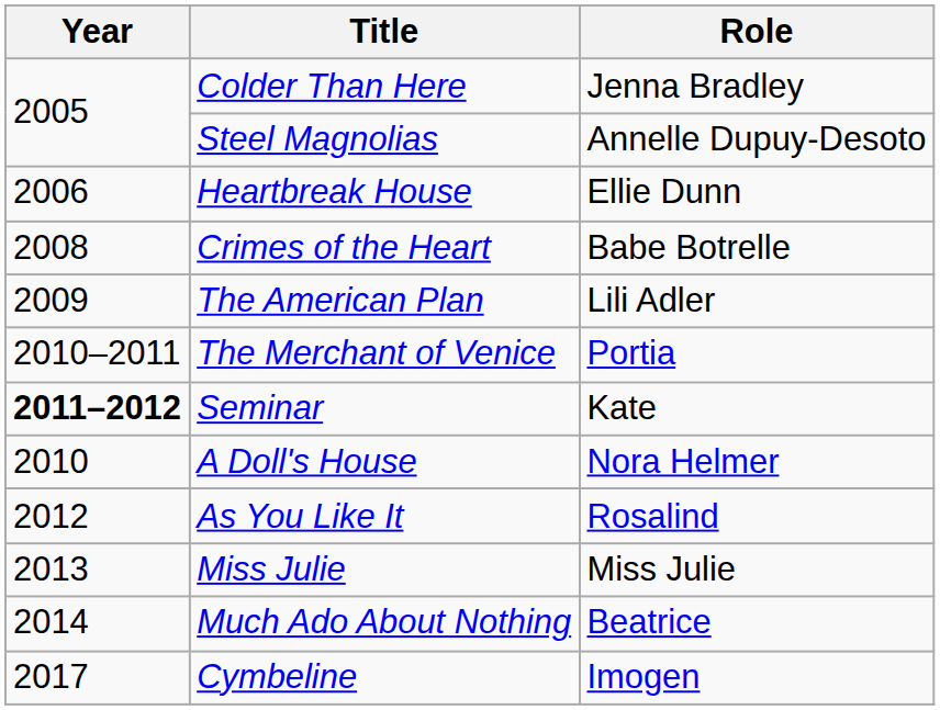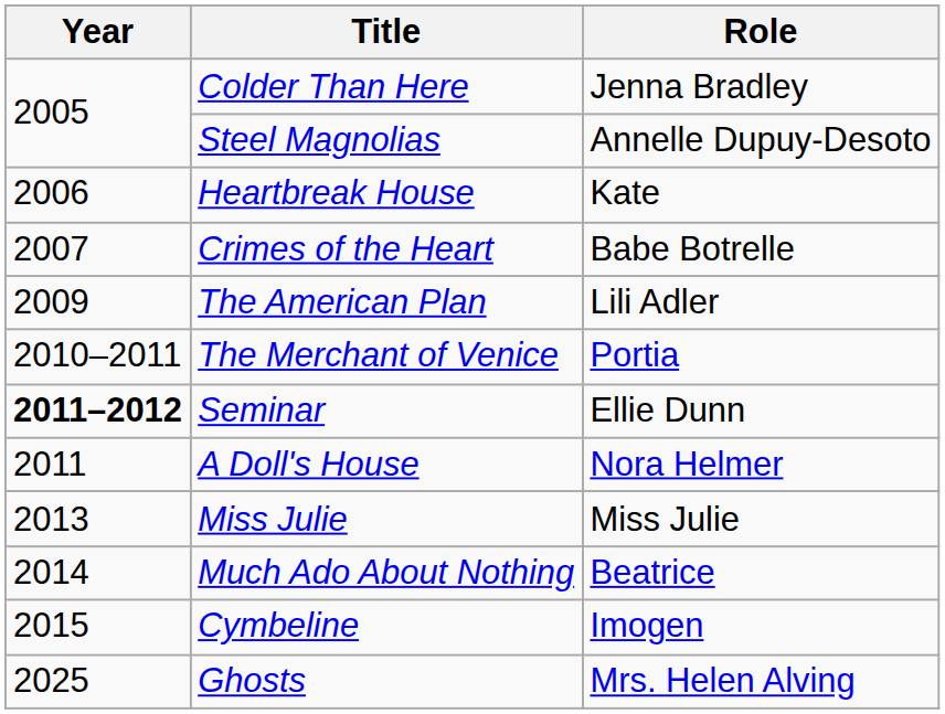Heartbreak House | Role: Ellie Dunn -> Kate
Crimes of the Heart | Year: 2008 -> 2007
Seminar | Role: Kate -> Ellie Dunn
A Doll's House | Year: 2010 -> 2011
- row: 2012 | As You Like It | Rosalind
Cymbeline | Year: 2017 -> 2015
+ row: 2025 | Ghosts | Mrs. Helen Alving
